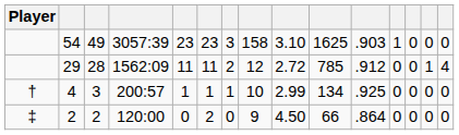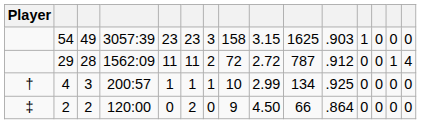54 | column 9: 3.10 -> 3.15
29 | column 8: 12 -> 72
29 | column 10: 785 -> 787
